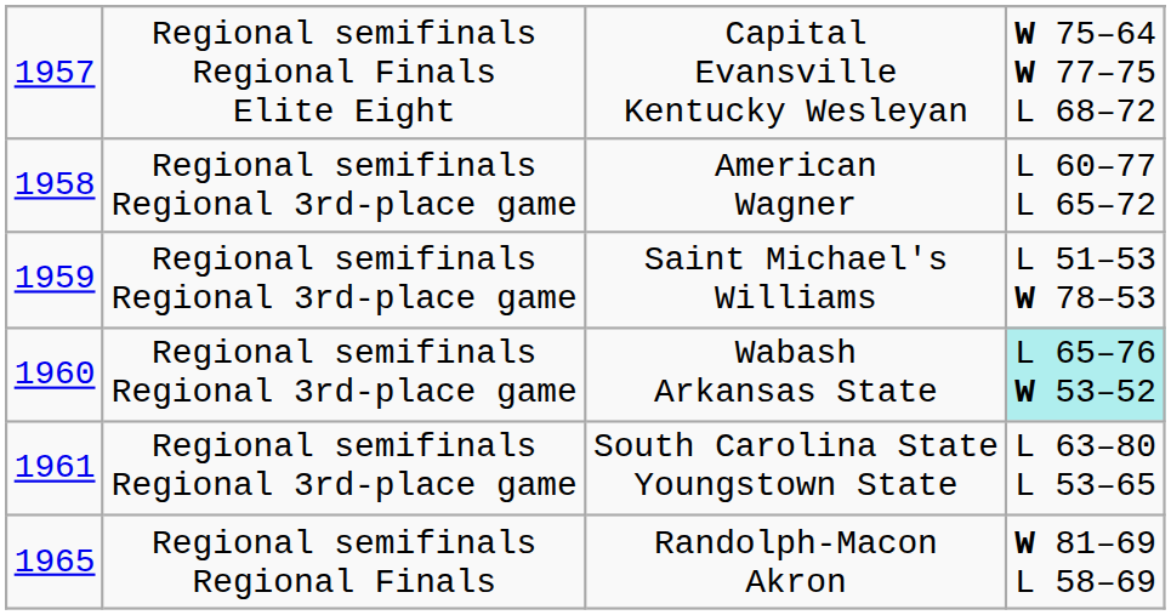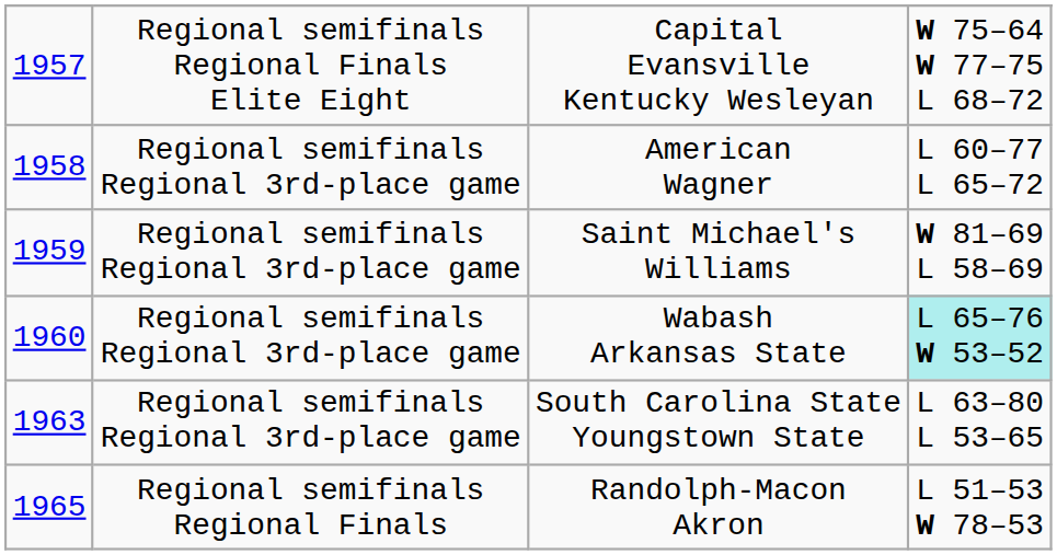Saint Michael's Williams | column 4: L 51–53 W 78–53 -> W 81–69 L 58–69
South Carolina State Youngstown State | column 1: 1961 -> 1963
Randolph-Macon Akron | column 4: W 81–69 L 58–69 -> L 51–53 W 78–53
